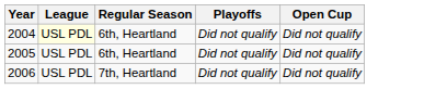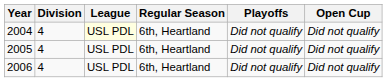+ column: Division | 4 | 4 | 4
2006 | Regular Season: 7th, Heartland -> 6th, Heartland
